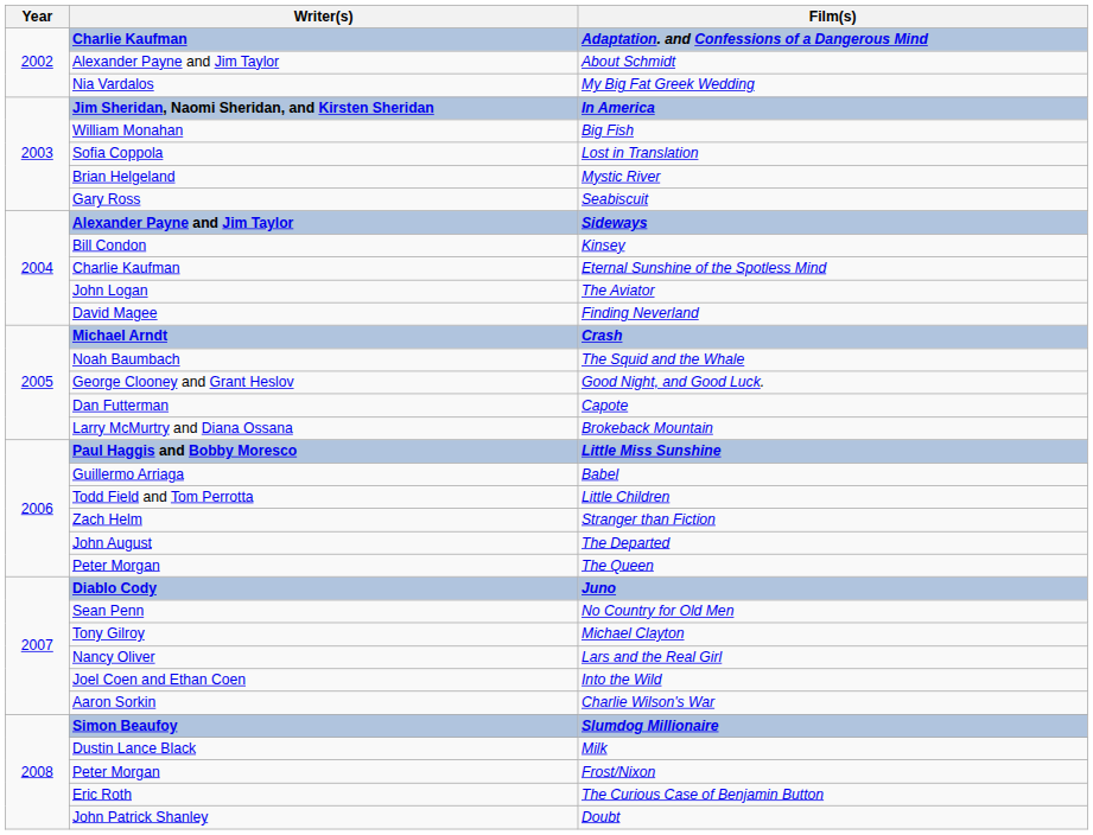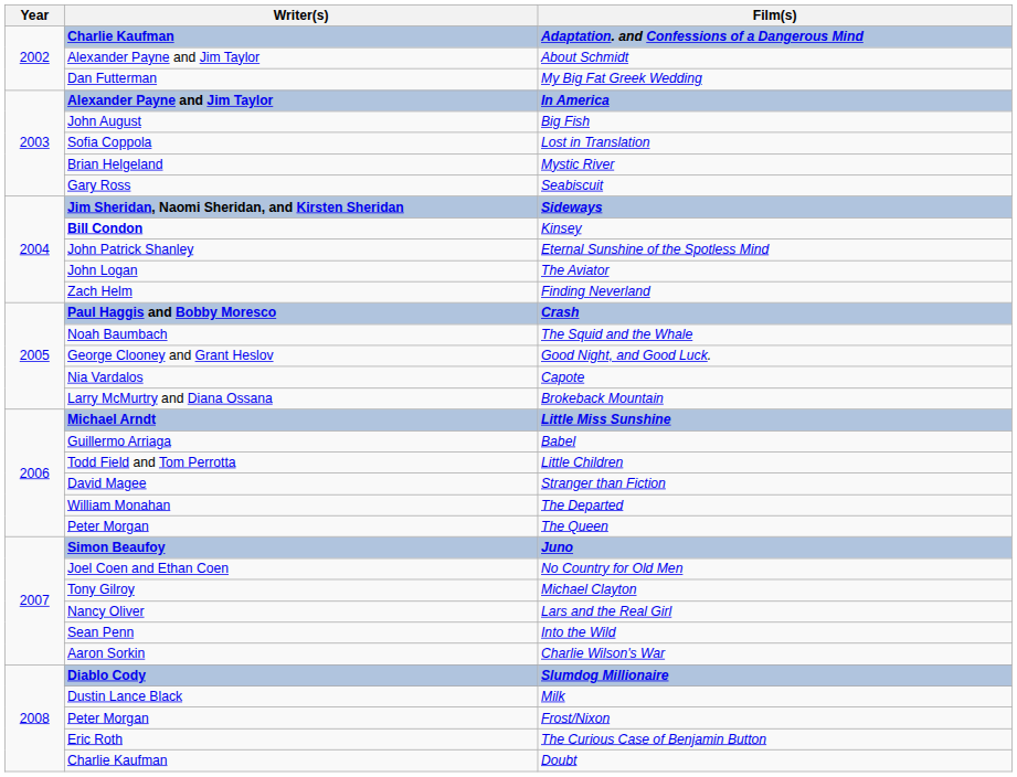My Big Fat Greek Wedding | Writer(s): Nia Vardalos -> Dan Futterman
In America | Writer(s): Jim Sheridan, Naomi Sheridan, and Kirsten Sheridan -> Alexander Payne and Jim Taylor
Big Fish | Writer(s): William Monahan -> John August
Sideways | Writer(s): Alexander Payne and Jim Taylor -> Jim Sheridan, Naomi Sheridan, and Kirsten Sheridan
Kinsey | Writer(s): normal -> bold
Eternal Sunshine of the Spotless Mind | Writer(s): Charlie Kaufman -> John Patrick Shanley
Finding Neverland | Writer(s): David Magee -> Zach Helm
Crash | Writer(s): Michael Arndt -> Paul Haggis and Bobby Moresco
Capote | Writer(s): Dan Futterman -> Nia Vardalos
Little Miss Sunshine | Writer(s): Paul Haggis and Bobby Moresco -> Michael Arndt
Stranger than Fiction | Writer(s): Zach Helm -> David Magee
The Departed | Writer(s): John August -> William Monahan
Juno | Writer(s): Diablo Cody -> Simon Beaufoy
No Country for Old Men | Writer(s): Sean Penn -> Joel Coen and Ethan Coen
Into the Wild | Writer(s): Joel Coen and Ethan Coen -> Sean Penn
Slumdog Millionaire | Writer(s): Simon Beaufoy -> Diablo Cody
Doubt | Writer(s): John Patrick Shanley -> Charlie Kaufman
